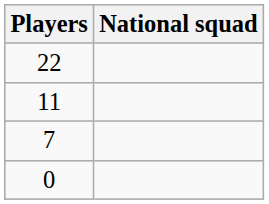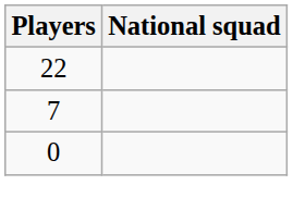- row: 11
